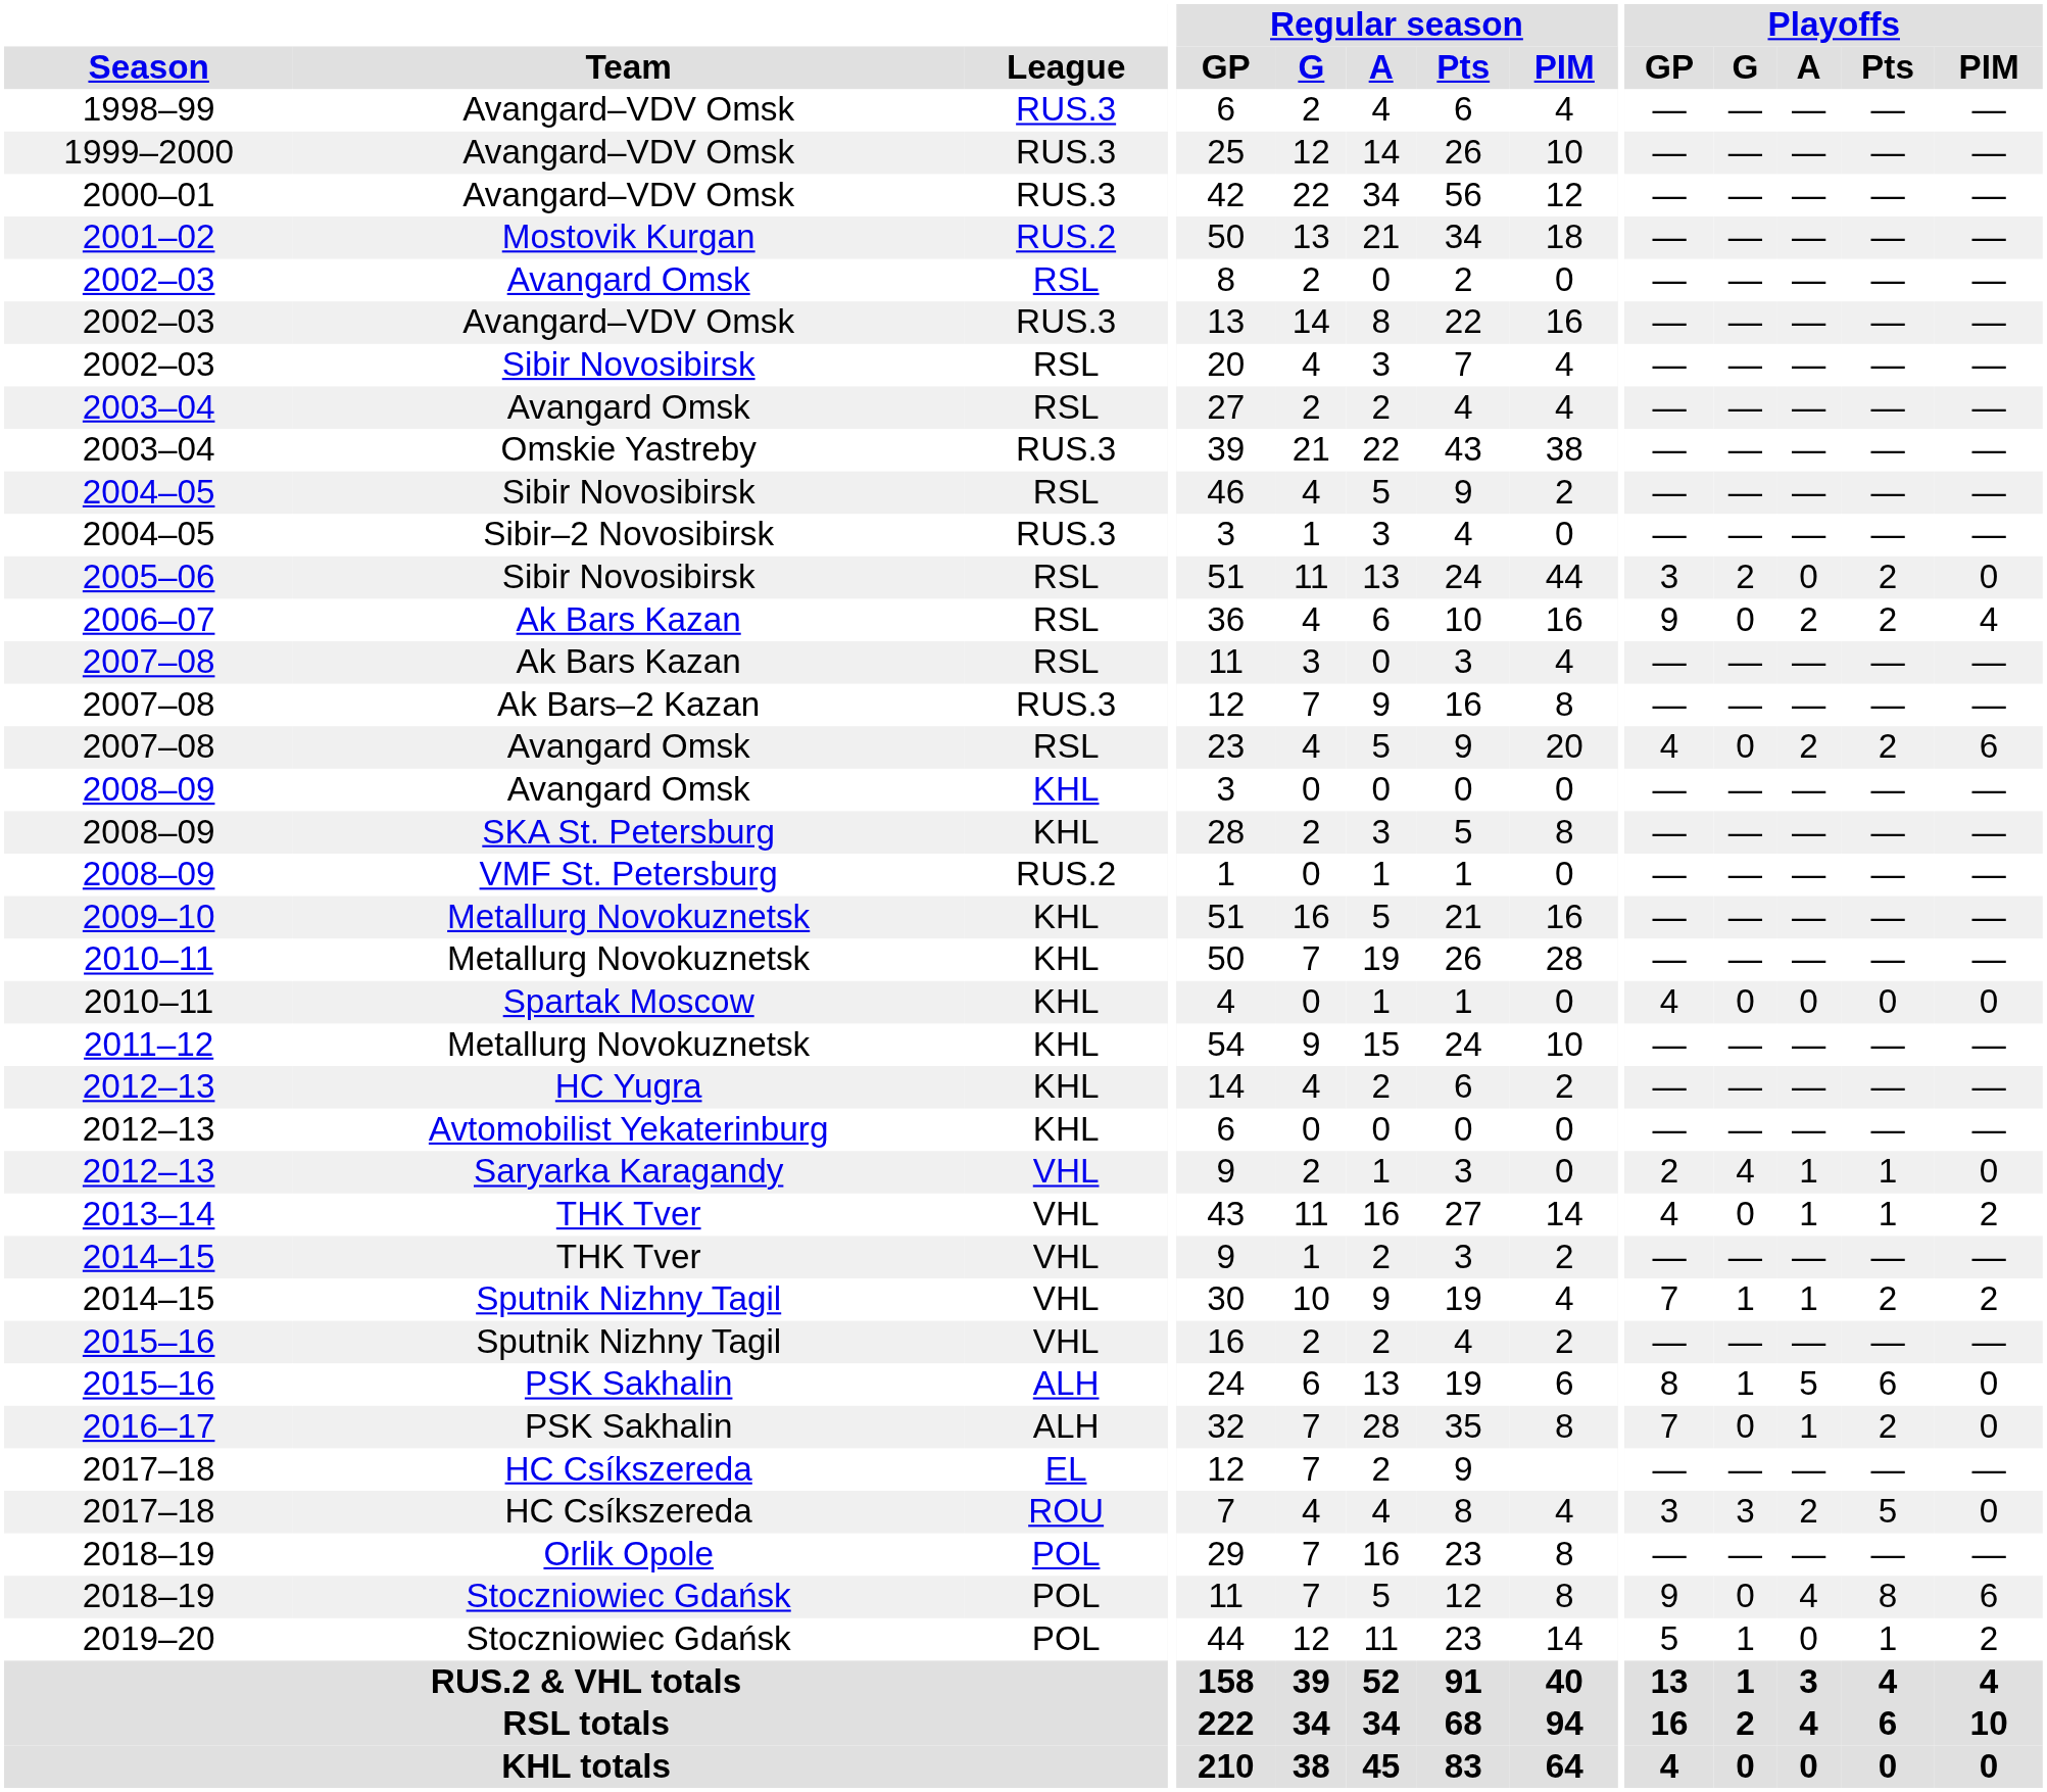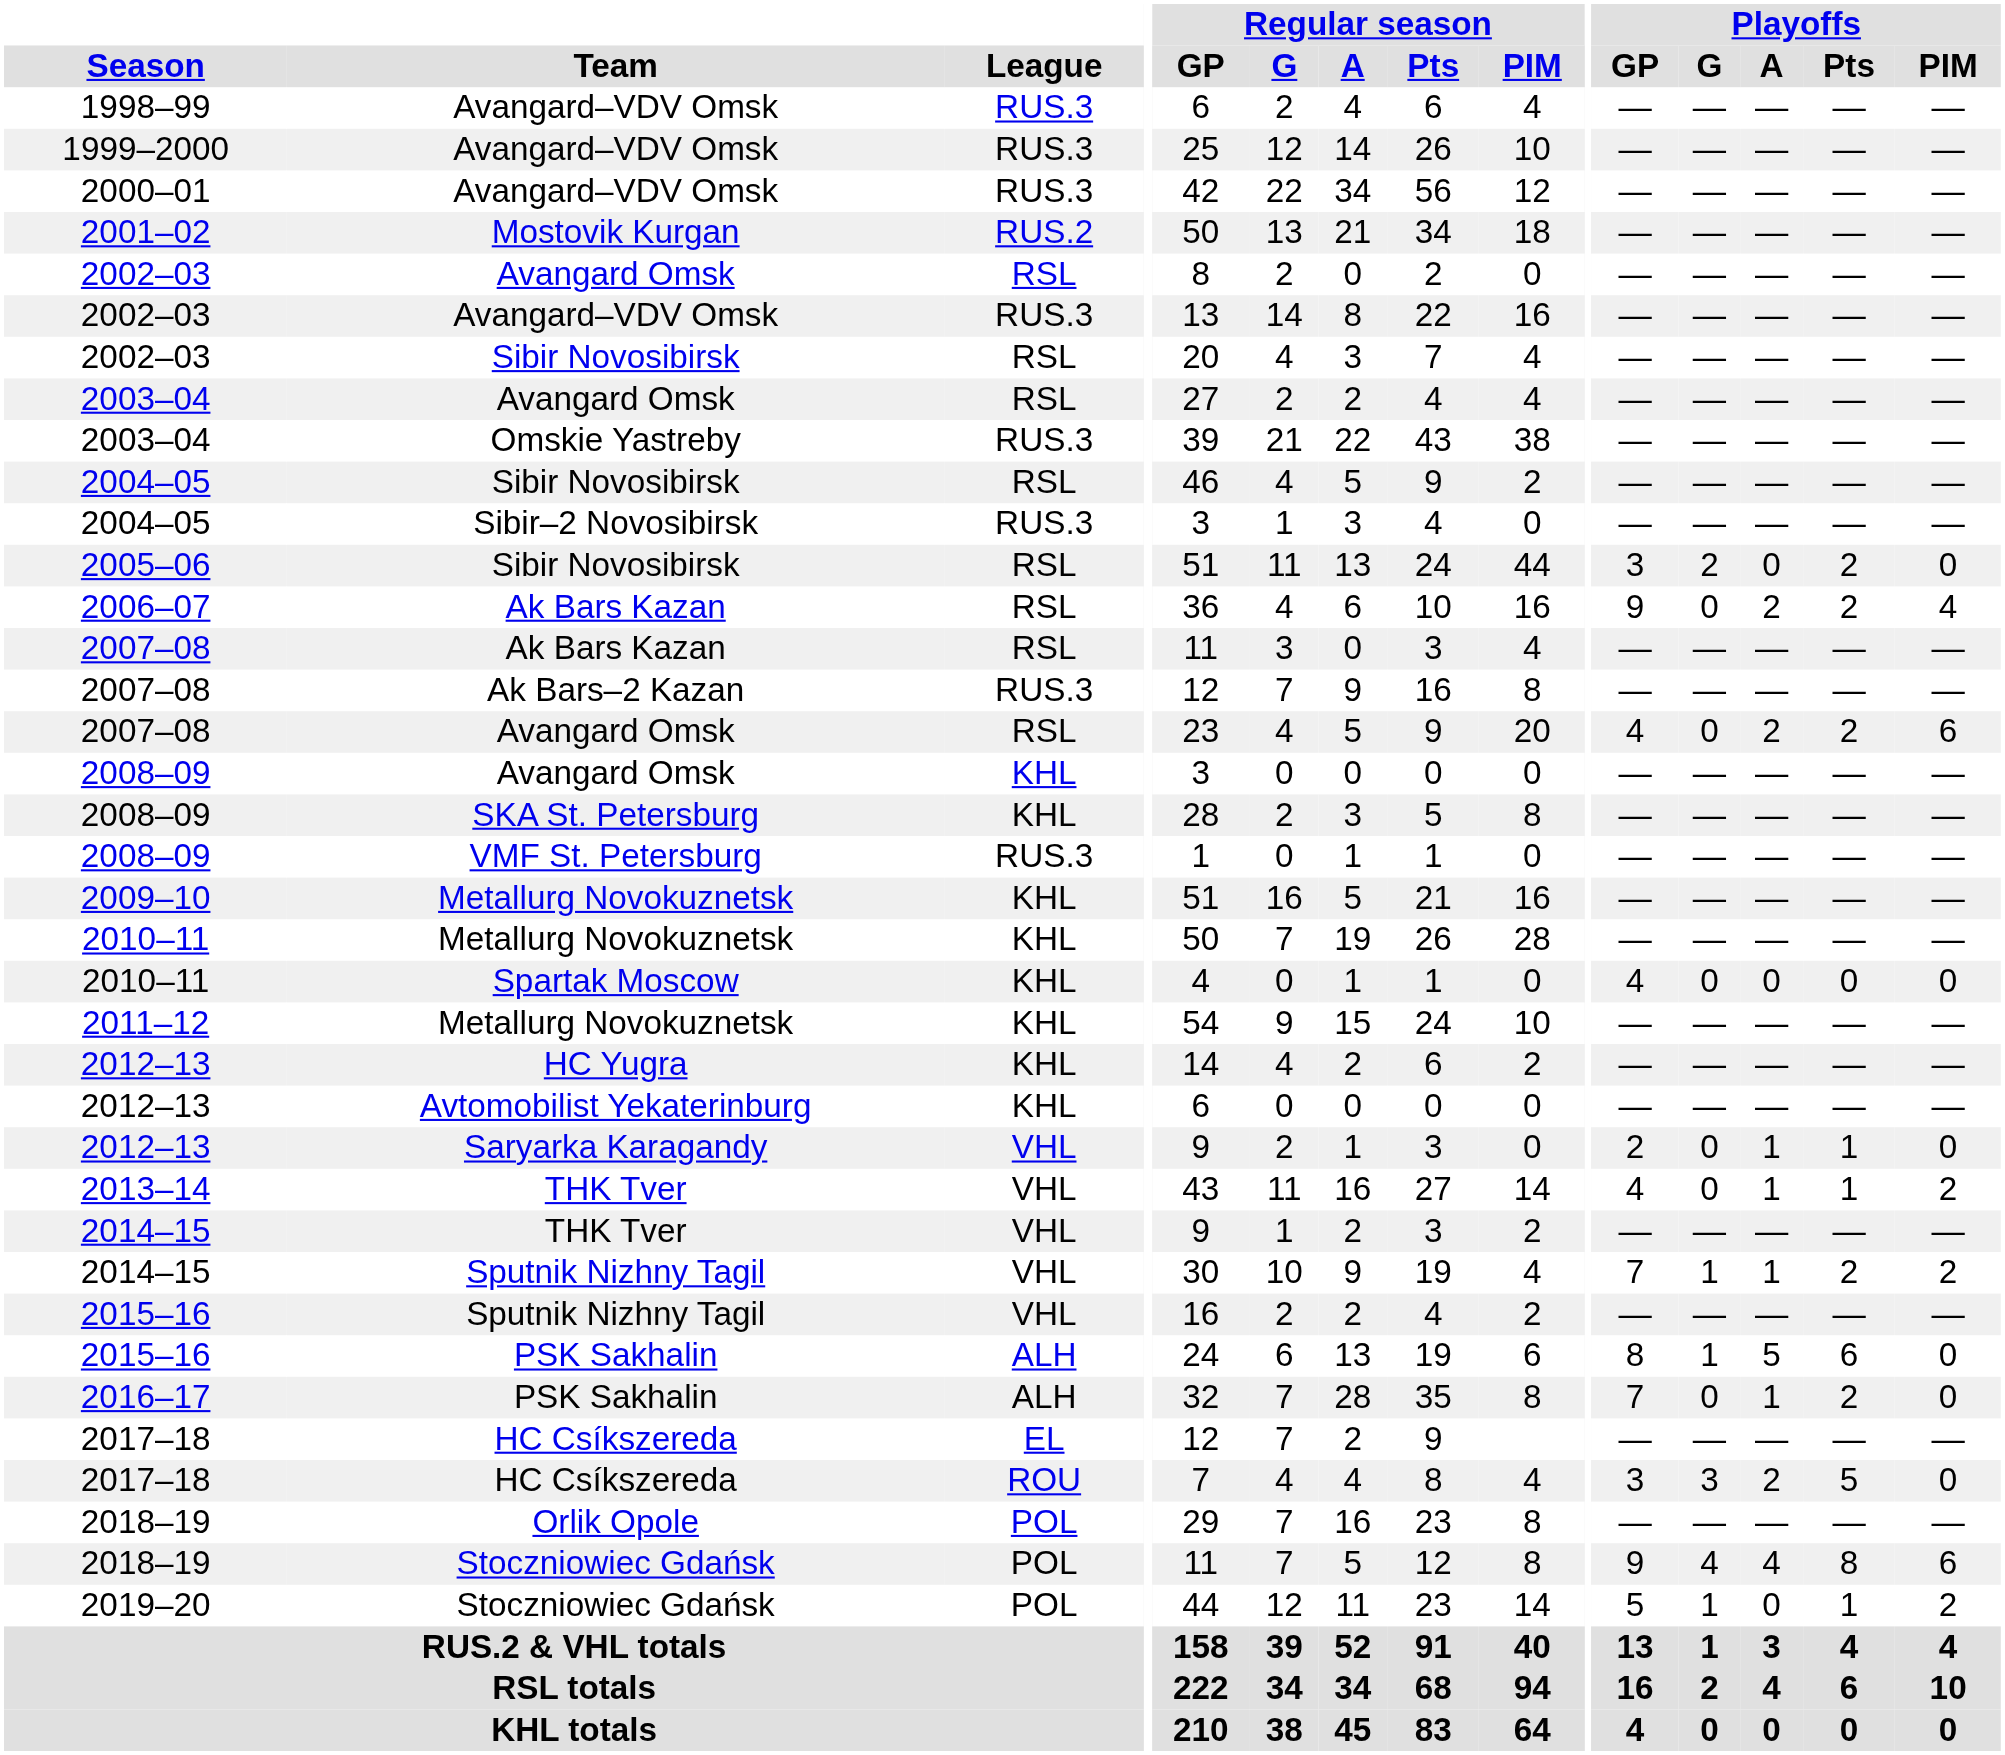2008–09 / VMF St. Petersburg | League: RUS.2 -> RUS.3
2012–13 / Saryarka Karagandy | Playoffs / G: 4 -> 0
2018–19 / Stoczniowiec Gdańsk | Playoffs / G: 0 -> 4
